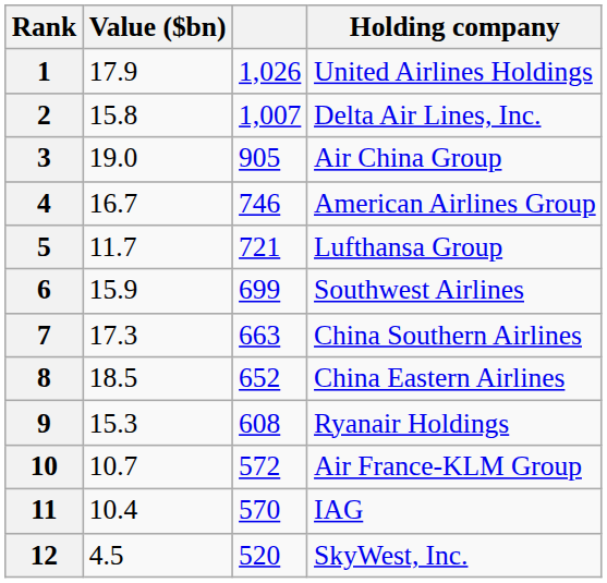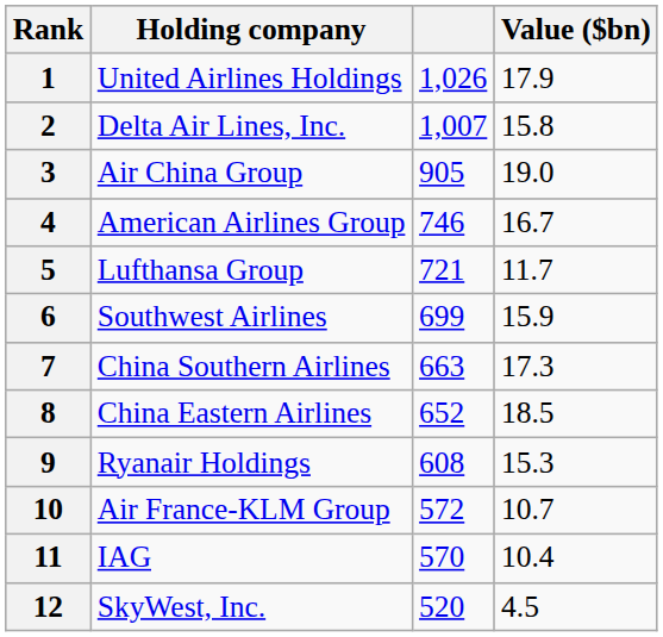columns swapped: Holding company <-> Value ($bn)
